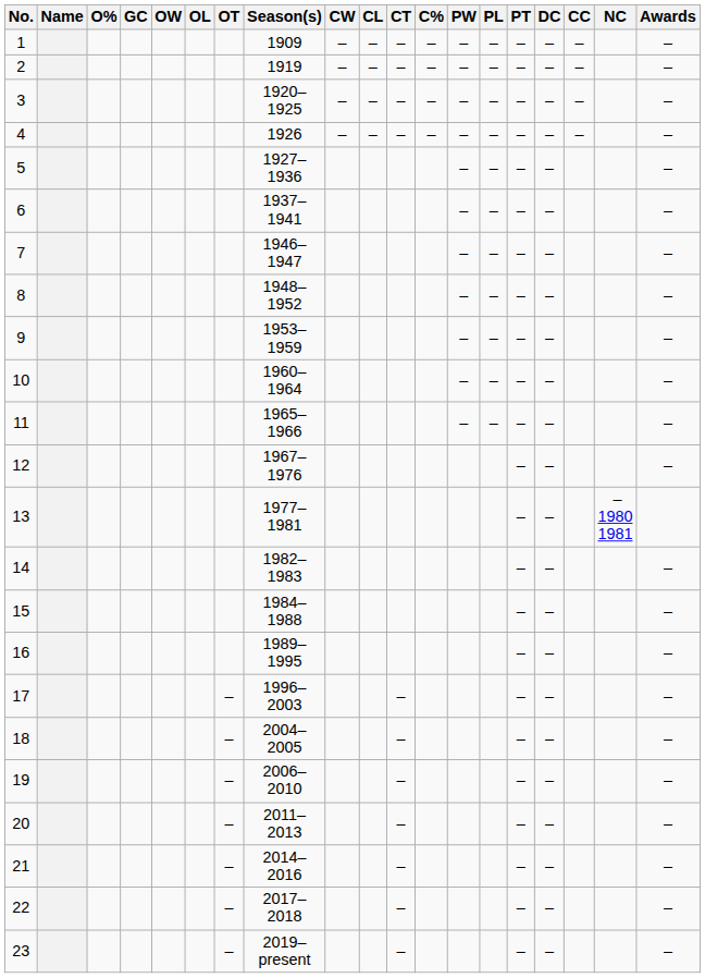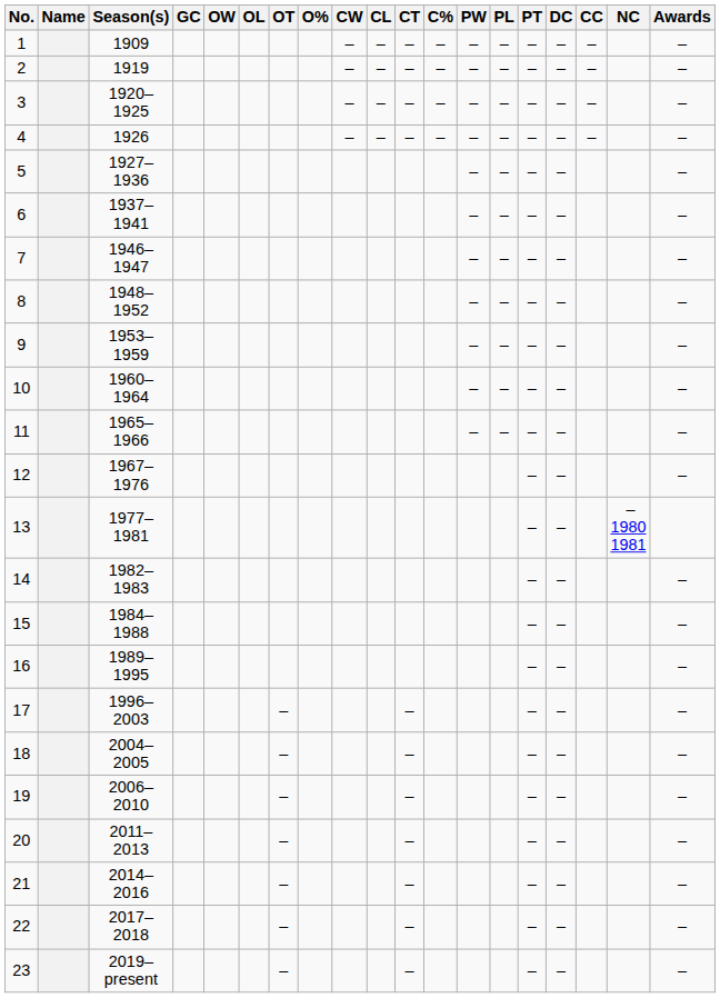columns swapped: Season(s) <-> O%
